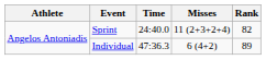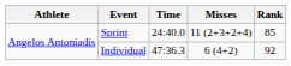Sprint | Rank: 82 -> 85
Individual | Rank: 89 -> 92
